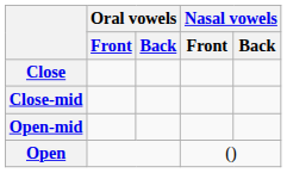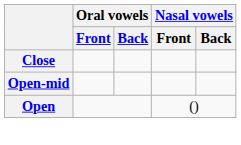- row: Close-mid
